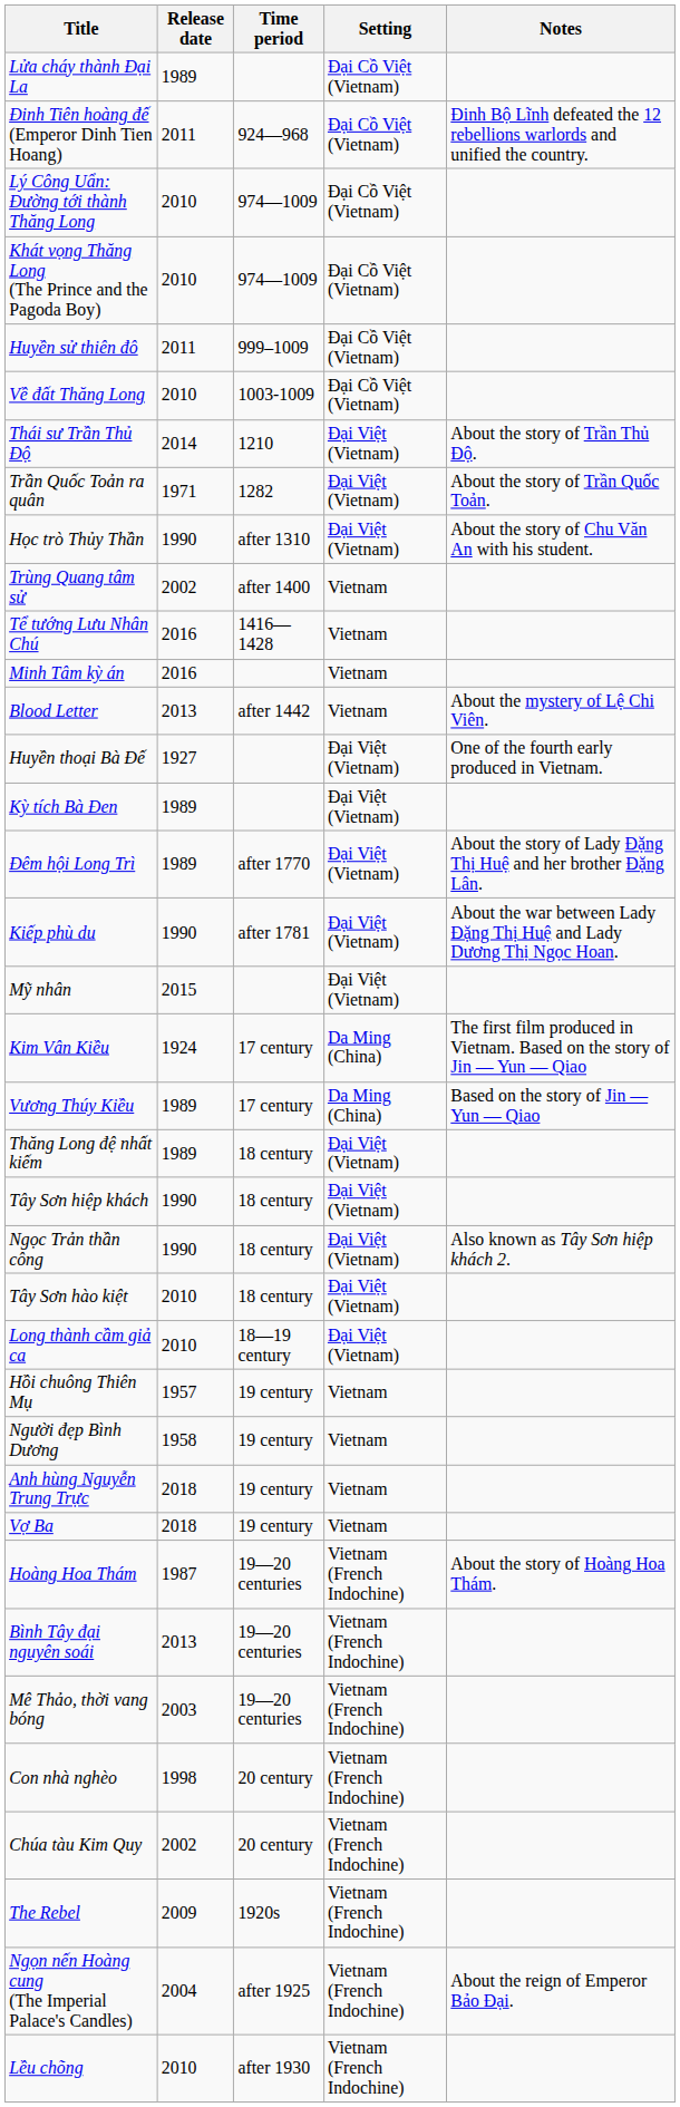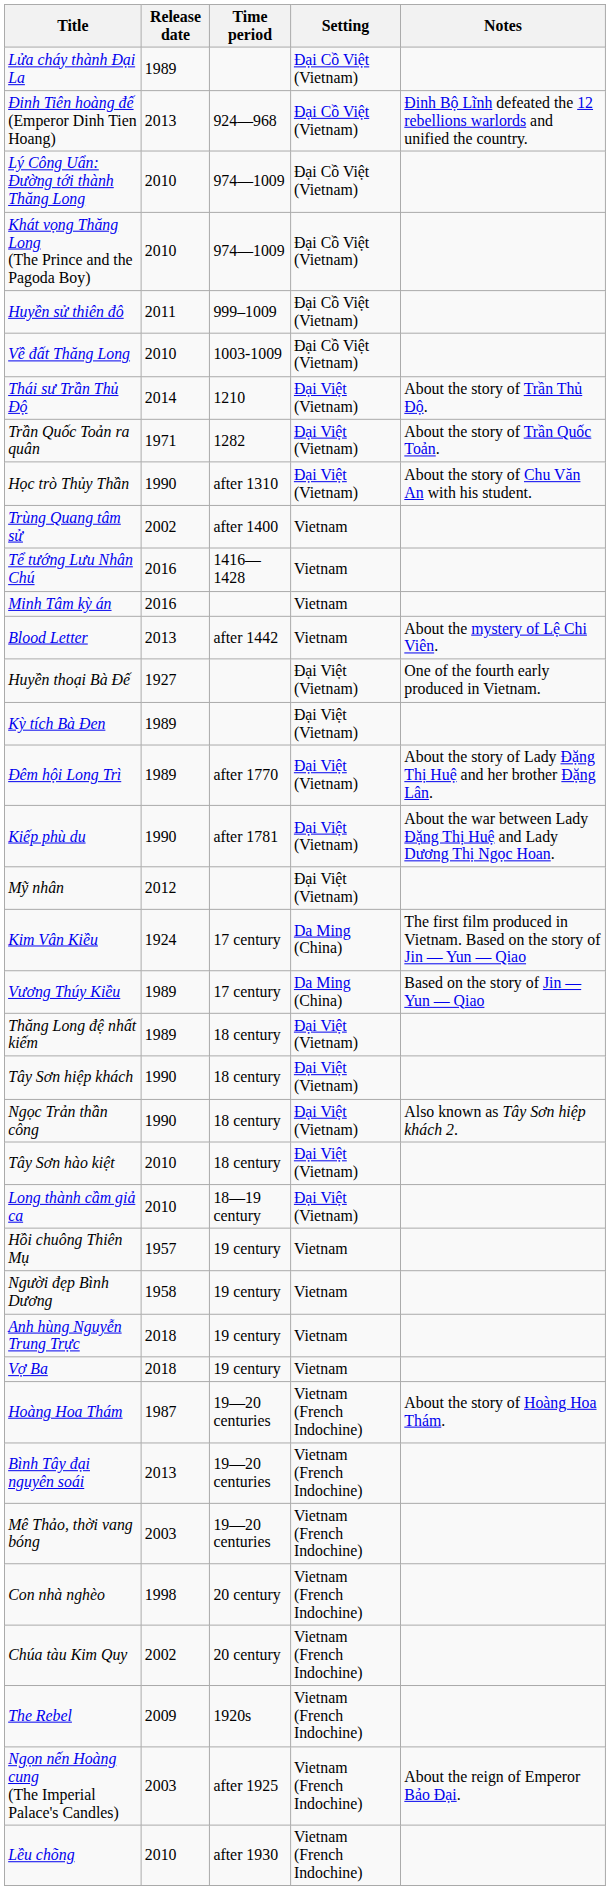Đinh Tiên hoàng đế (Emperor Dinh Tien Hoang) | Release date: 2011 -> 2013
Mỹ nhân | Release date: 2015 -> 2012
Ngọn nến Hoàng cung (The Imperial Palace's Candles) | Release date: 2004 -> 2003
